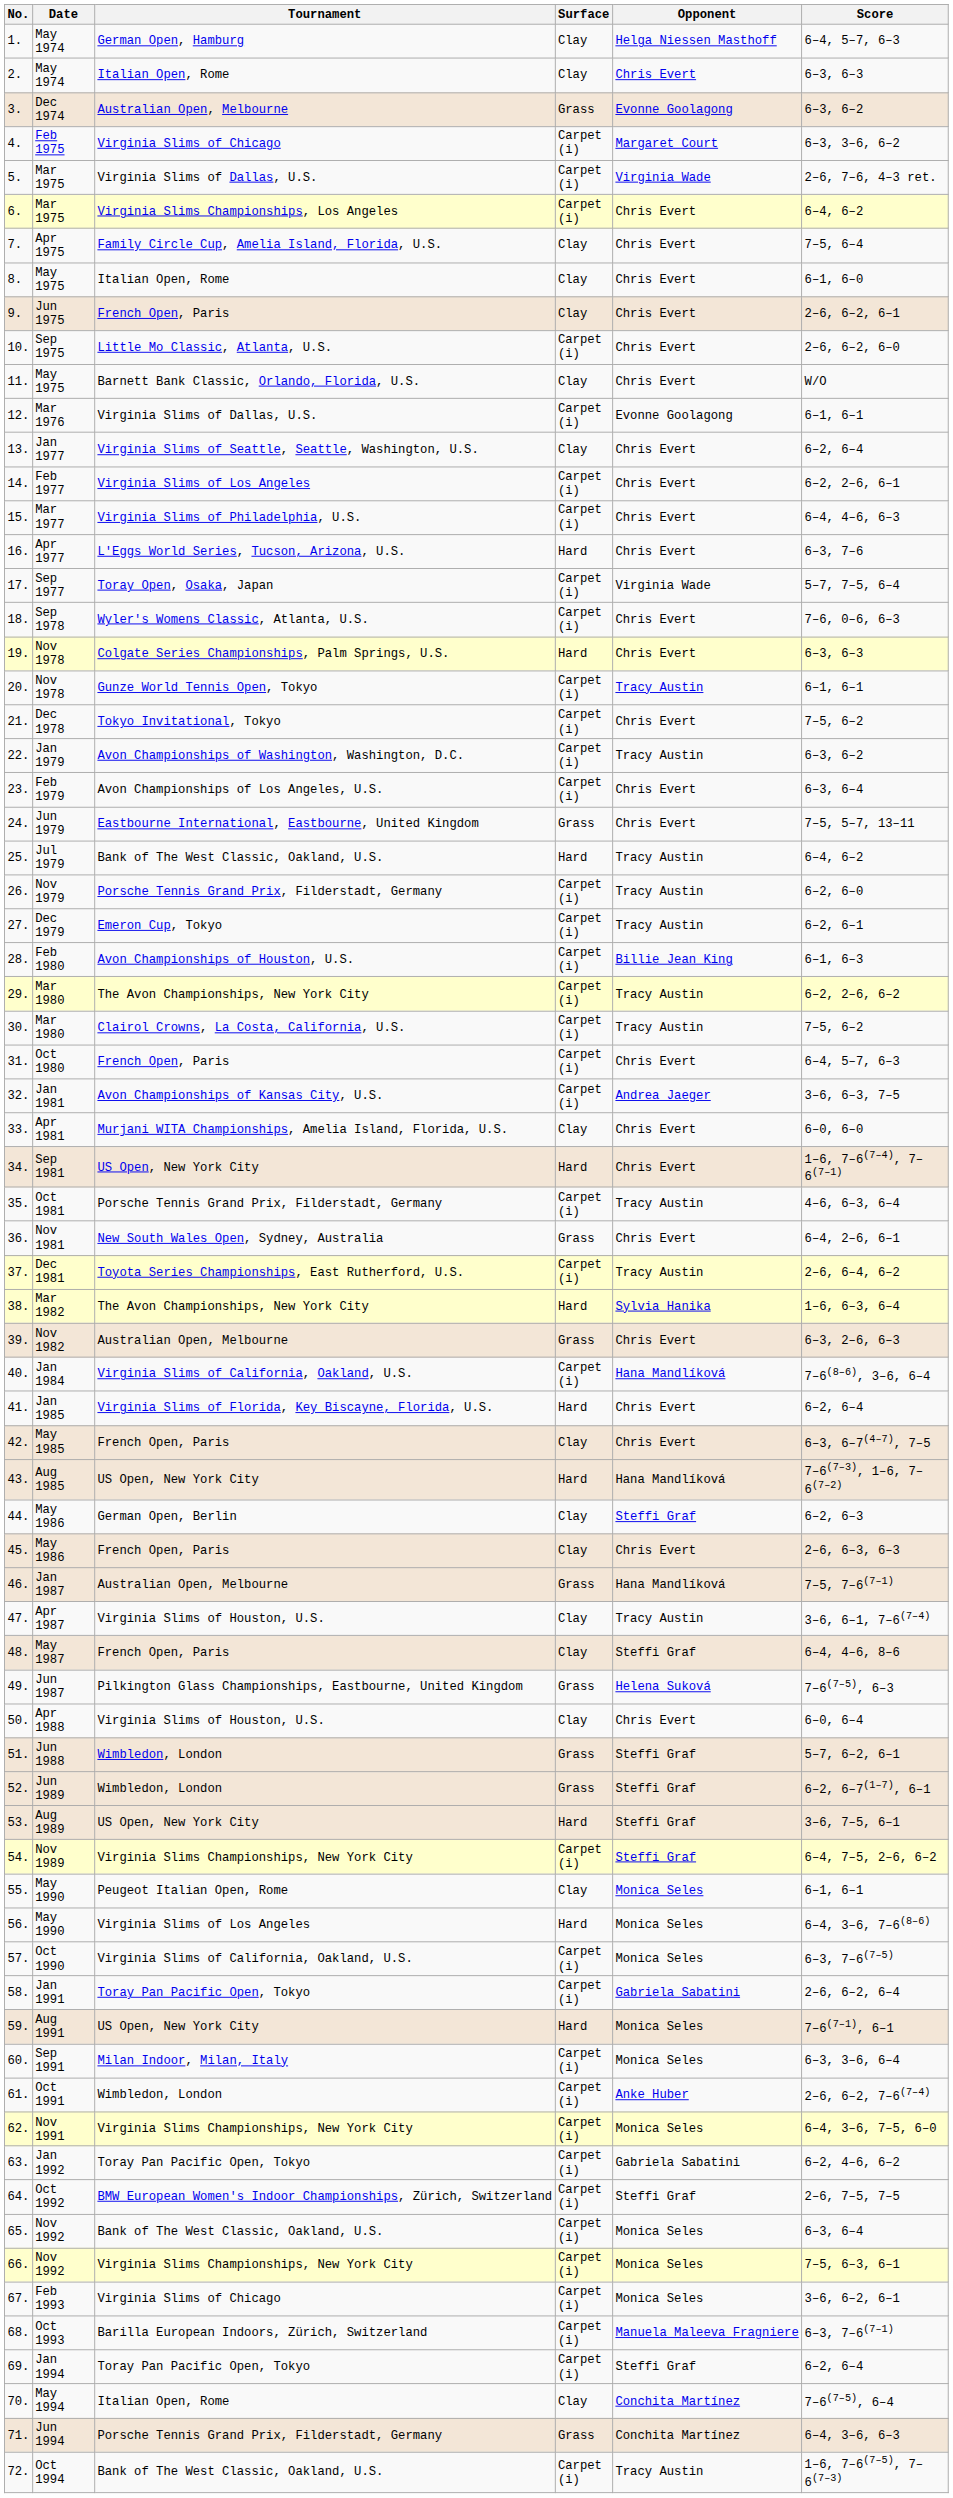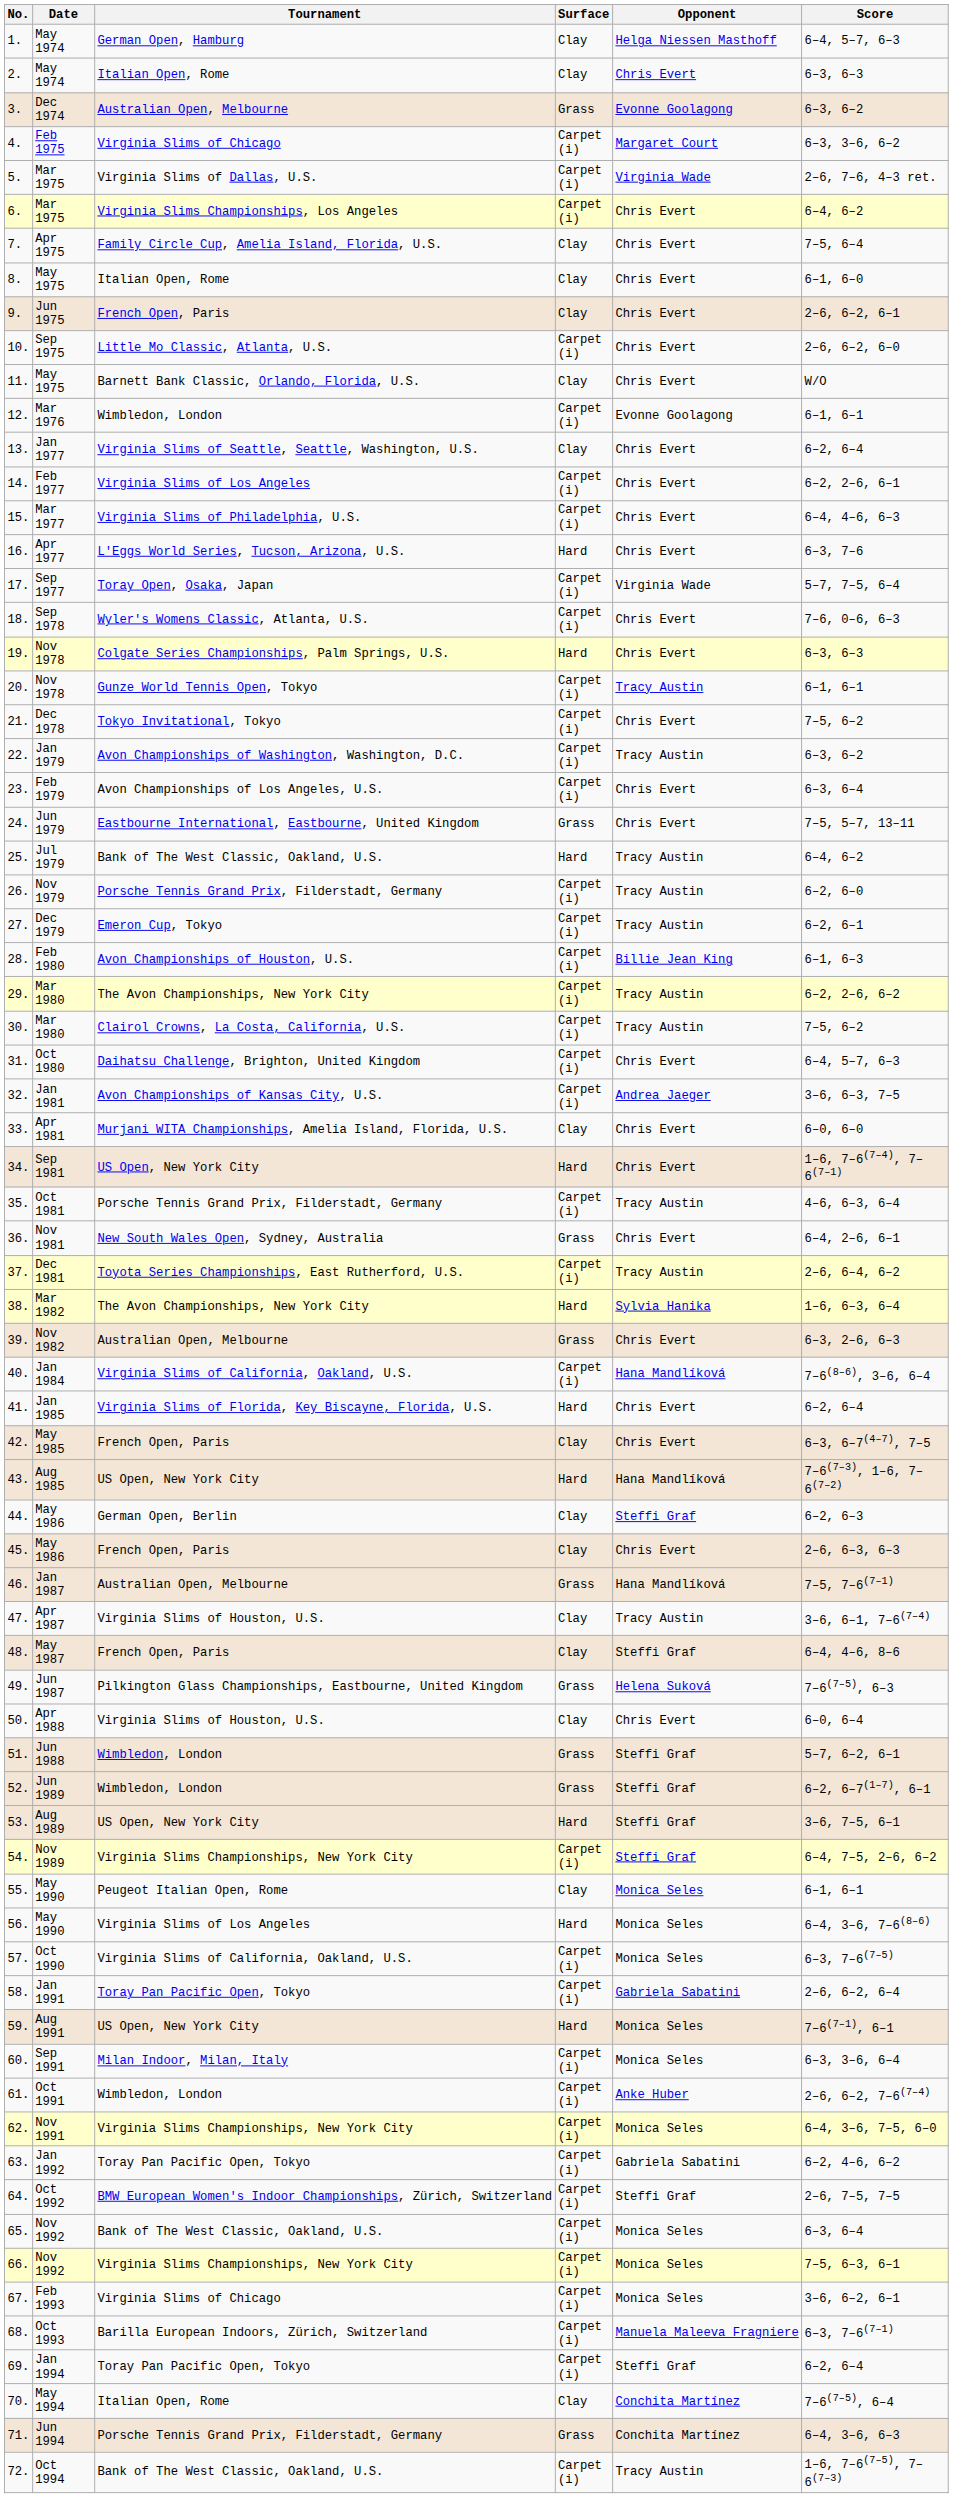12. | Tournament: Virginia Slims of Dallas, U.S. -> Wimbledon, London
31. | Tournament: French Open, Paris -> Daihatsu Challenge, Brighton, United Kingdom
